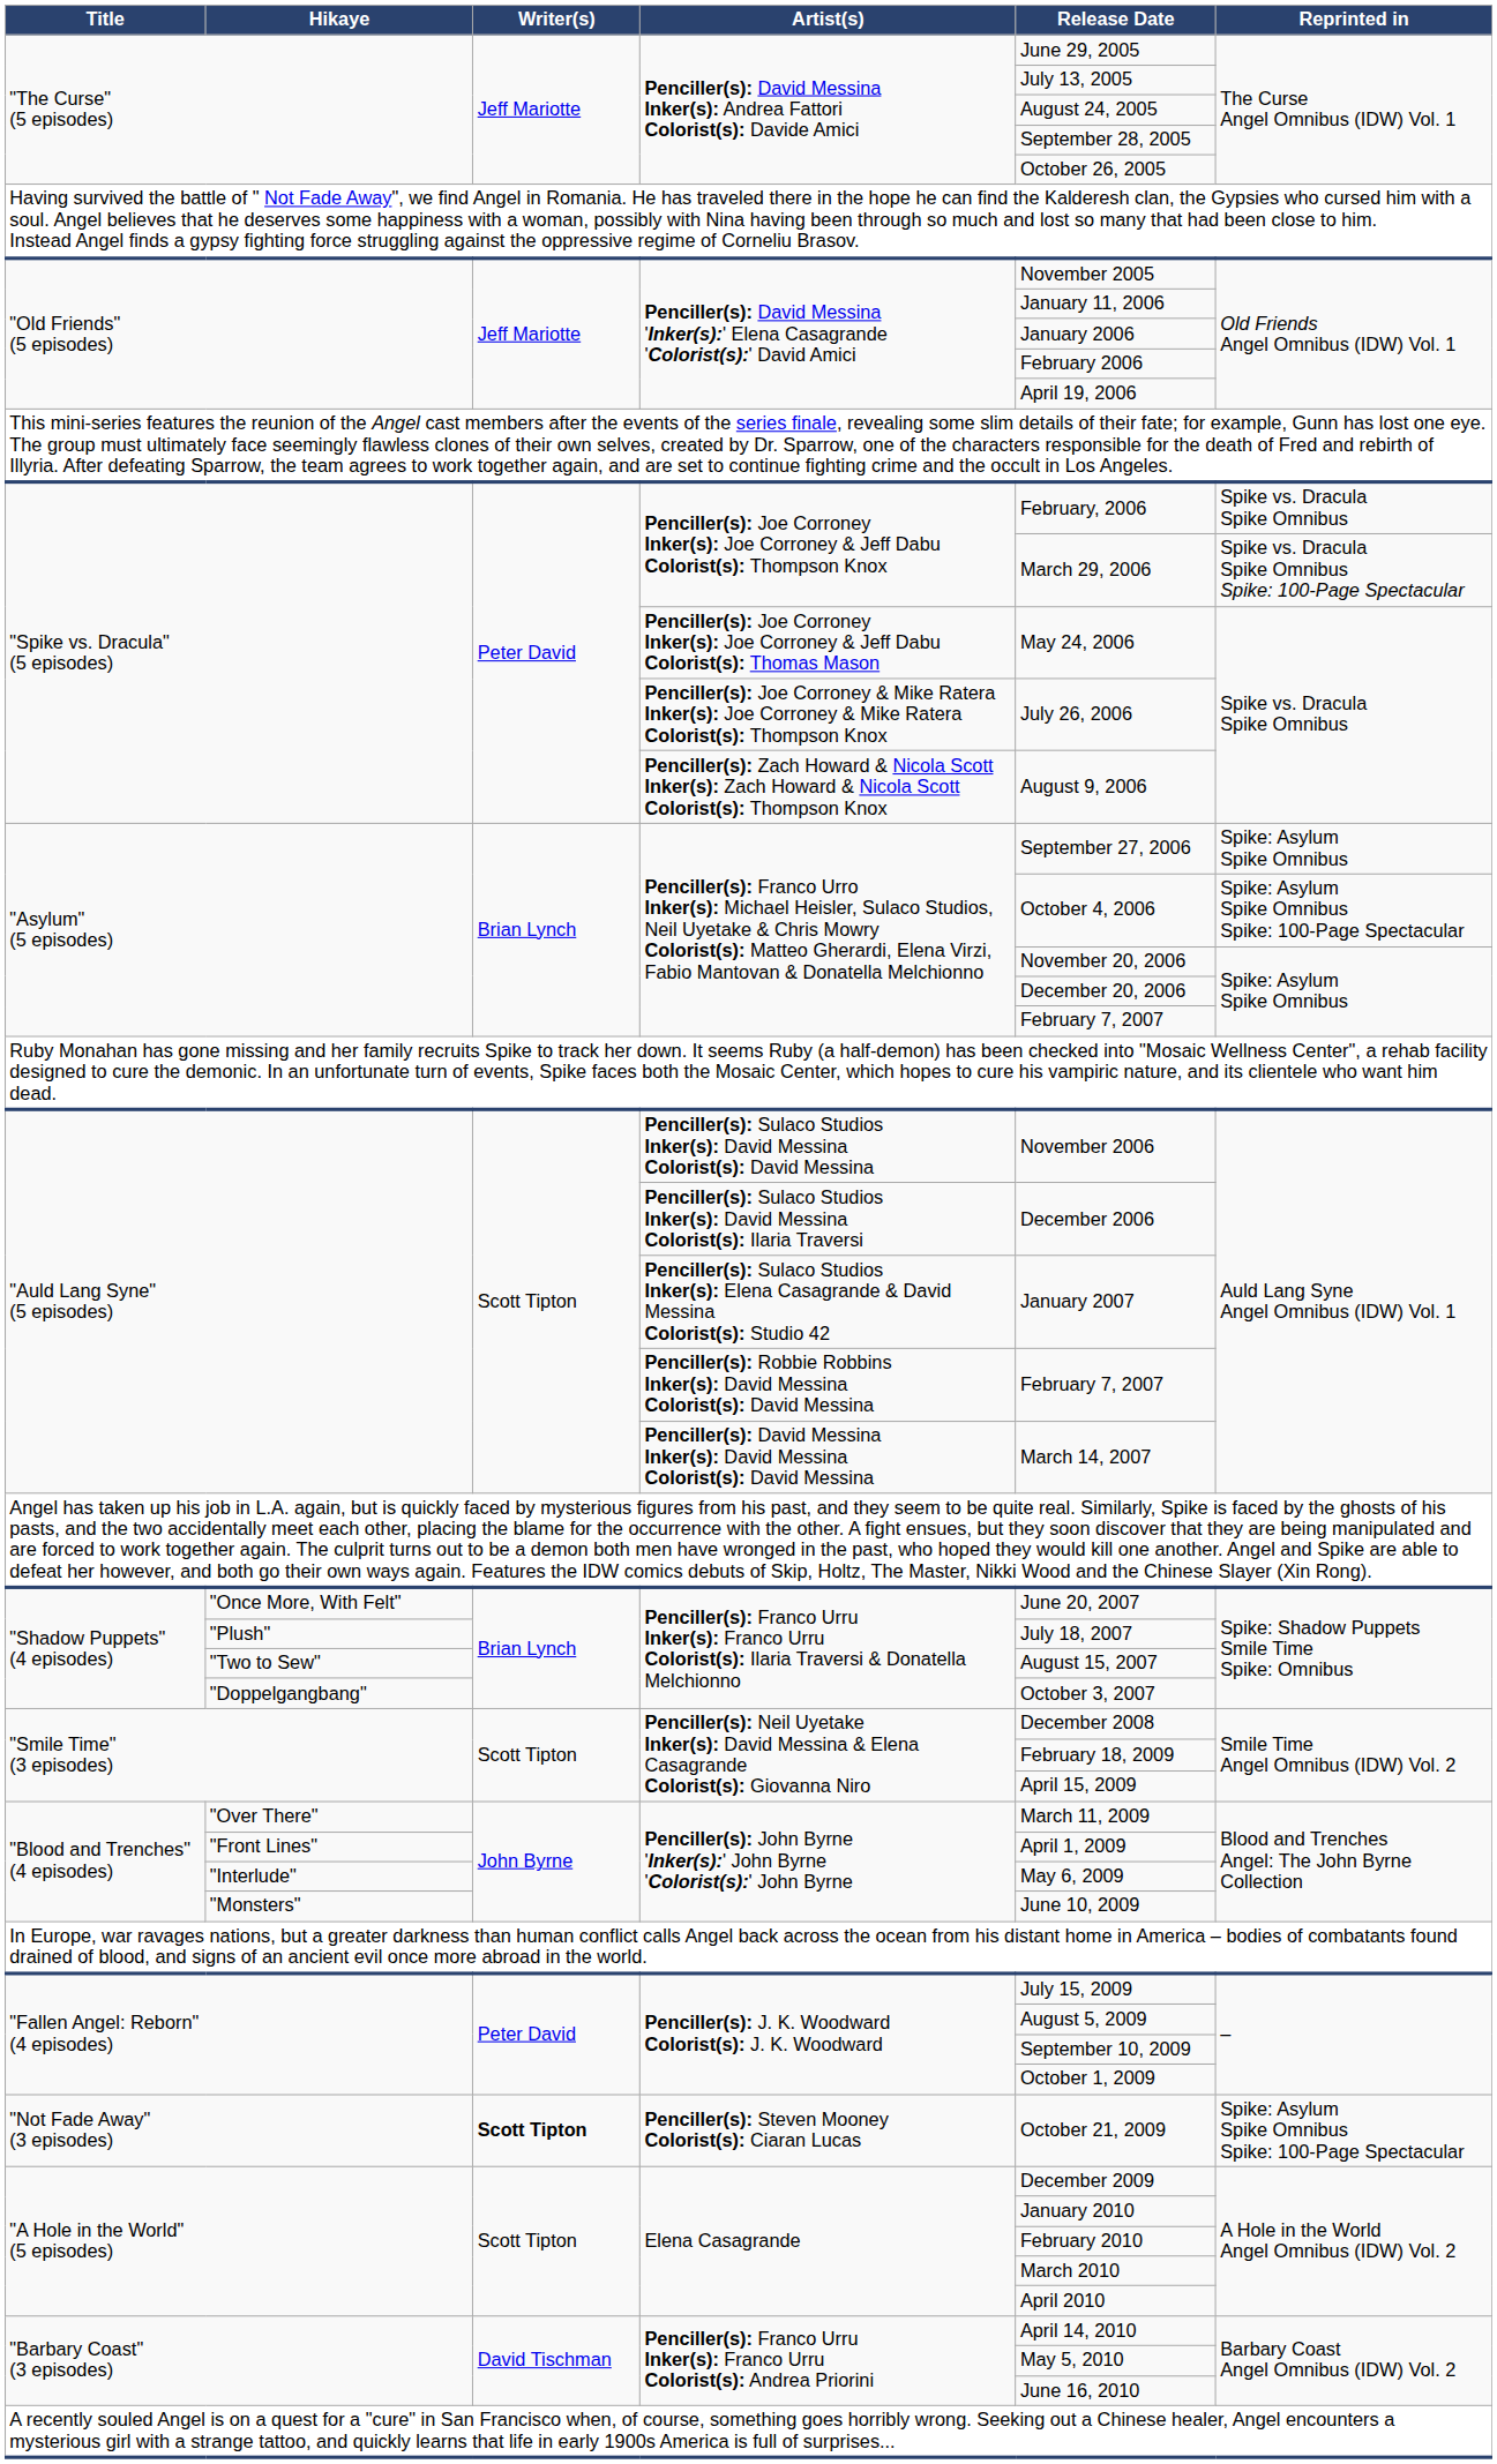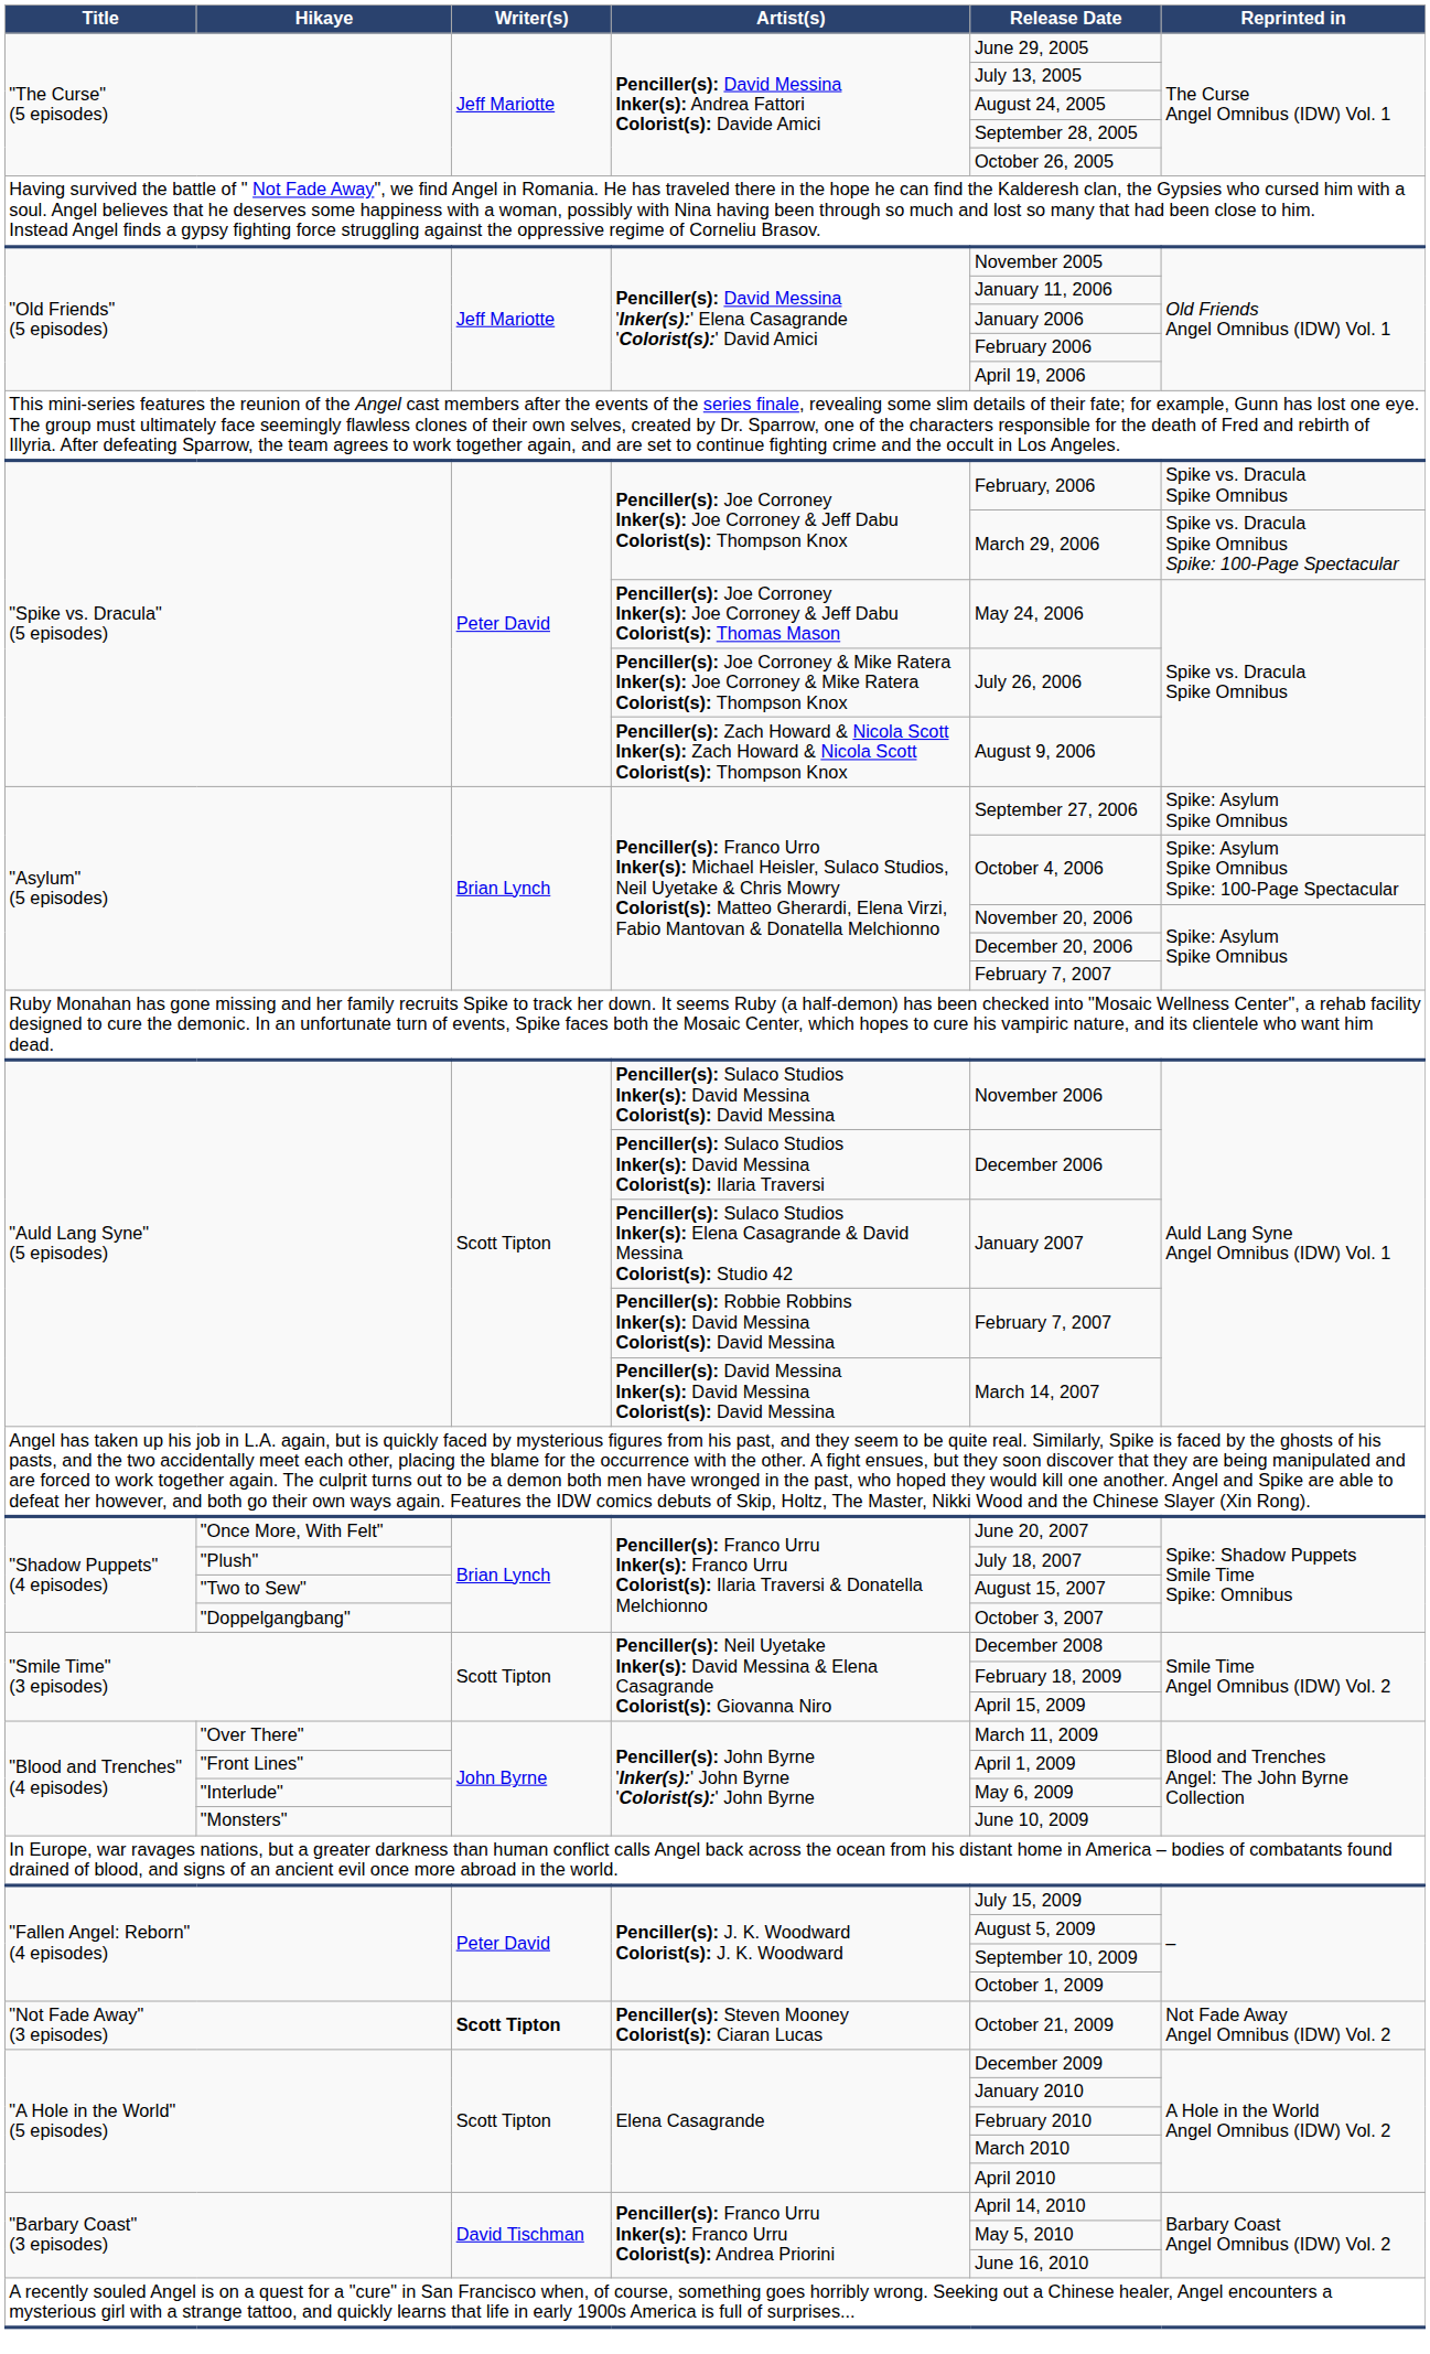Penciller(s): Steven Mooney Colorist(s): Ciaran Lucas | Reprinted in: Spike: Asylum Spike Omnibus Spike: 100-Page Spectacular -> Not Fade Away Angel Omnibus (IDW) Vol. 2
